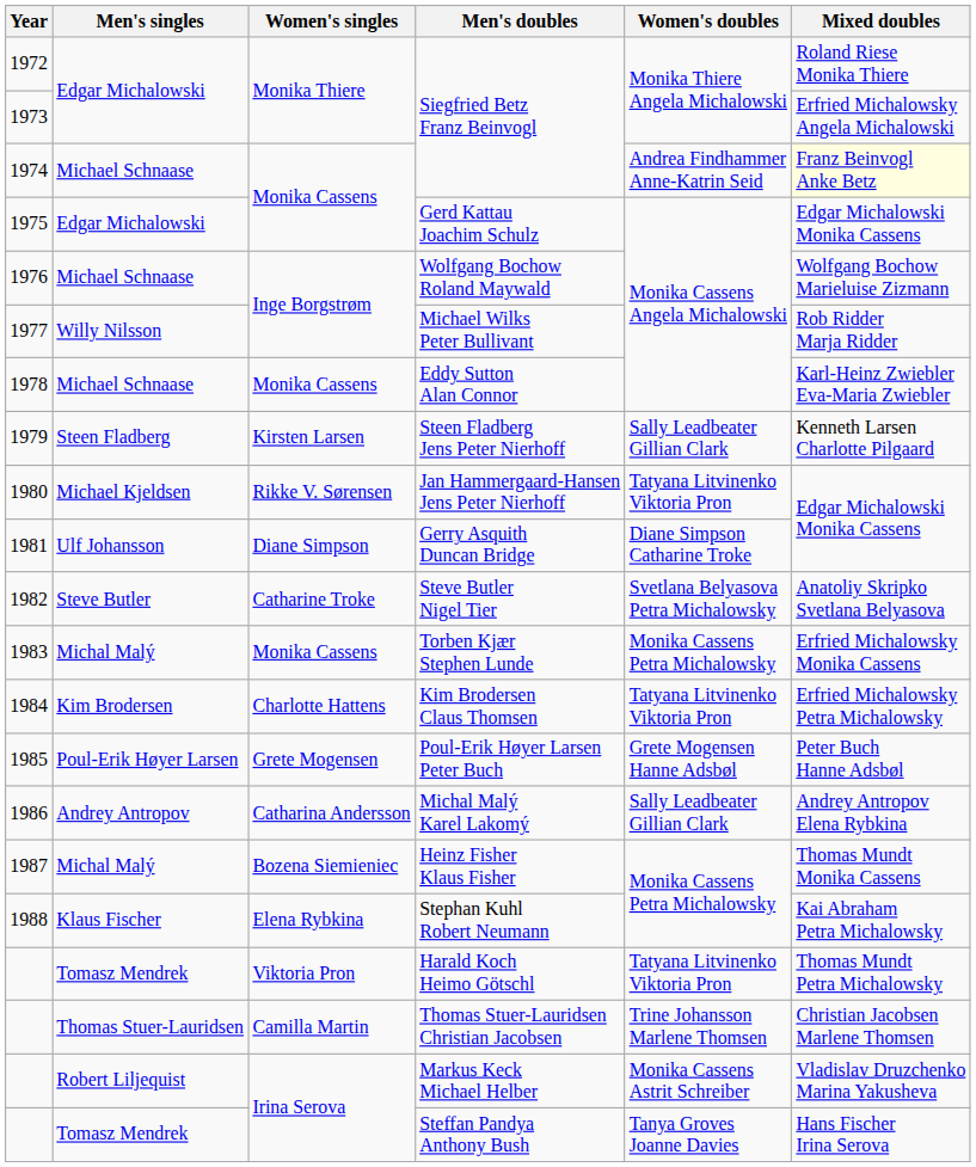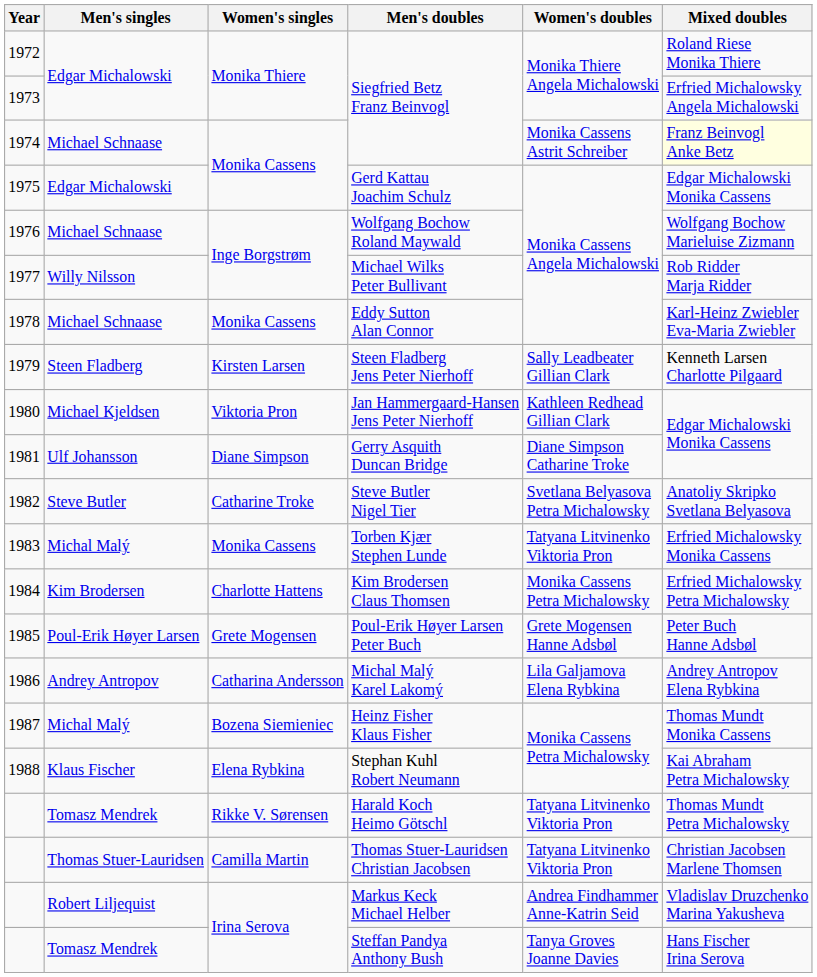1974 / Siegfried Betz Franz Beinvogl | Women's doubles: Andrea Findhammer Anne-Katrin Seid -> Monika Cassens Astrit Schreiber
Jan Hammergaard-Hansen Jens Peter Nierhoff | Women's singles: Rikke V. Sørensen -> Viktoria Pron
Jan Hammergaard-Hansen Jens Peter Nierhoff | Women's doubles: Tatyana Litvinenko Viktoria Pron -> Kathleen Redhead Gillian Clark
Torben Kjær Stephen Lunde | Women's doubles: Monika Cassens Petra Michalowsky -> Tatyana Litvinenko Viktoria Pron
Kim Brodersen Claus Thomsen | Women's doubles: Tatyana Litvinenko Viktoria Pron -> Monika Cassens Petra Michalowsky
Michal Malý Karel Lakomý | Women's doubles: Sally Leadbeater Gillian Clark -> Lila Galjamova Elena Rybkina
Harald Koch Heimo Götschl | Women's singles: Viktoria Pron -> Rikke V. Sørensen
Thomas Stuer-Lauridsen Christian Jacobsen | Women's doubles: Trine Johansson Marlene Thomsen -> Tatyana Litvinenko Viktoria Pron
Markus Keck Michael Helber | Women's doubles: Monika Cassens Astrit Schreiber -> Andrea Findhammer Anne-Katrin Seid
